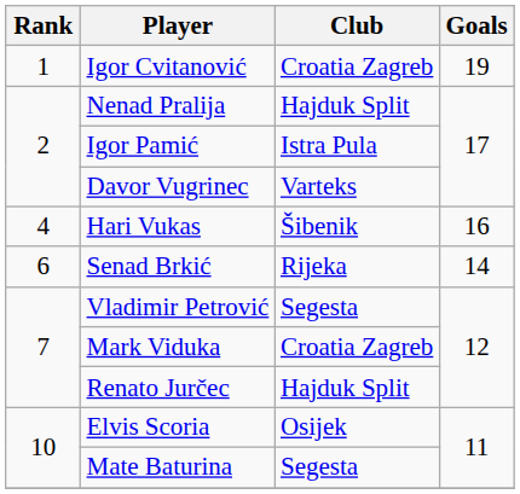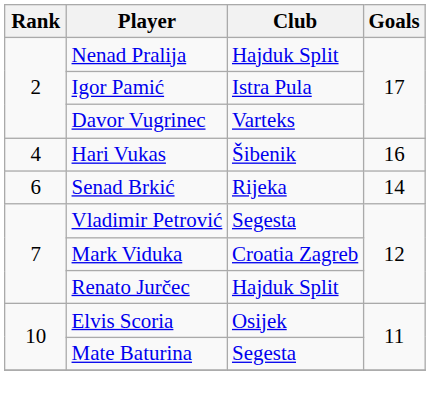- row: 1 | Igor Cvitanović | Croatia Zagreb | 19
